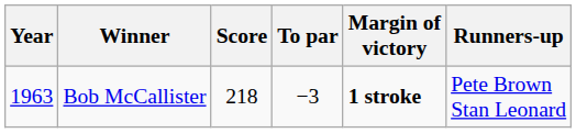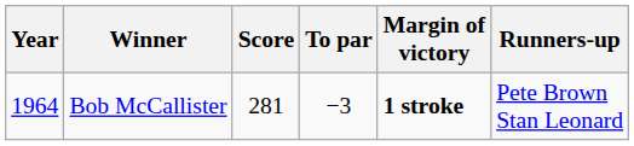Bob McCallister | Year: 1963 -> 1964
Bob McCallister | Score: 218 -> 281
